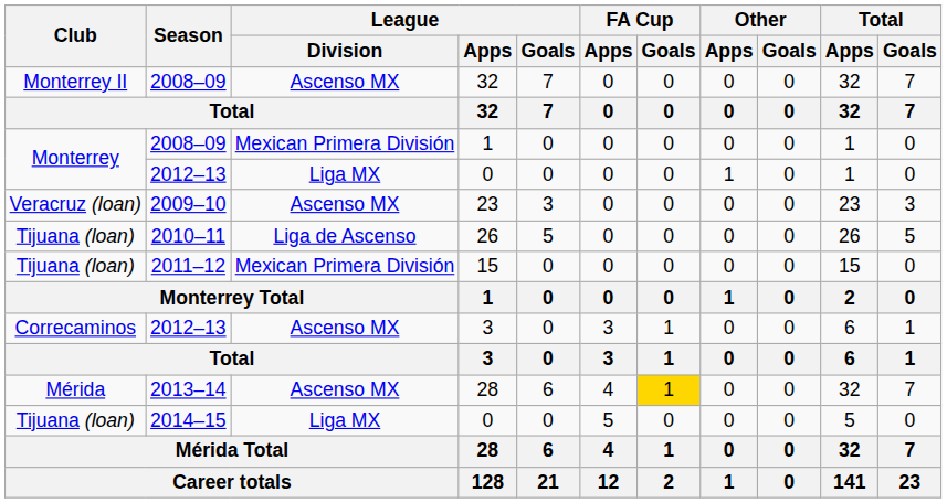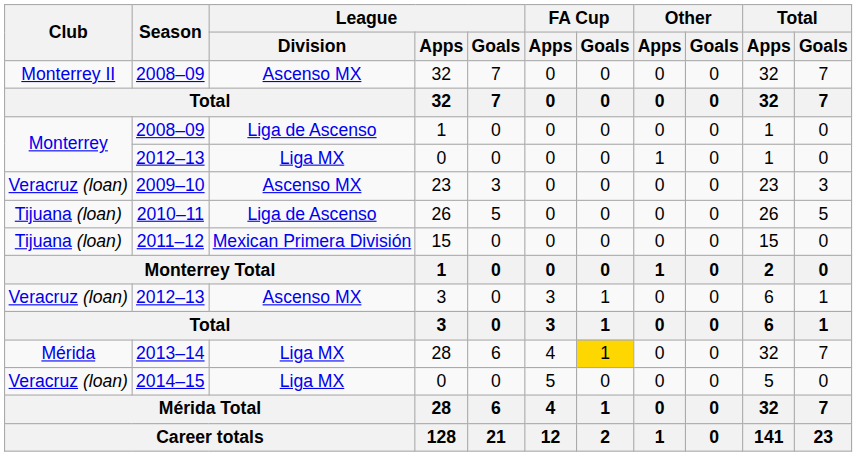2008–09 / 1 | League / Division: Mexican Primera División -> Liga de Ascenso
2012–13 / 3 | Club: Correcaminos -> Veracruz (loan)
2013–14 / 28 | League / Division: Ascenso MX -> Liga MX
2014–15 / 0 | Club: Tijuana (loan) -> Veracruz (loan)
